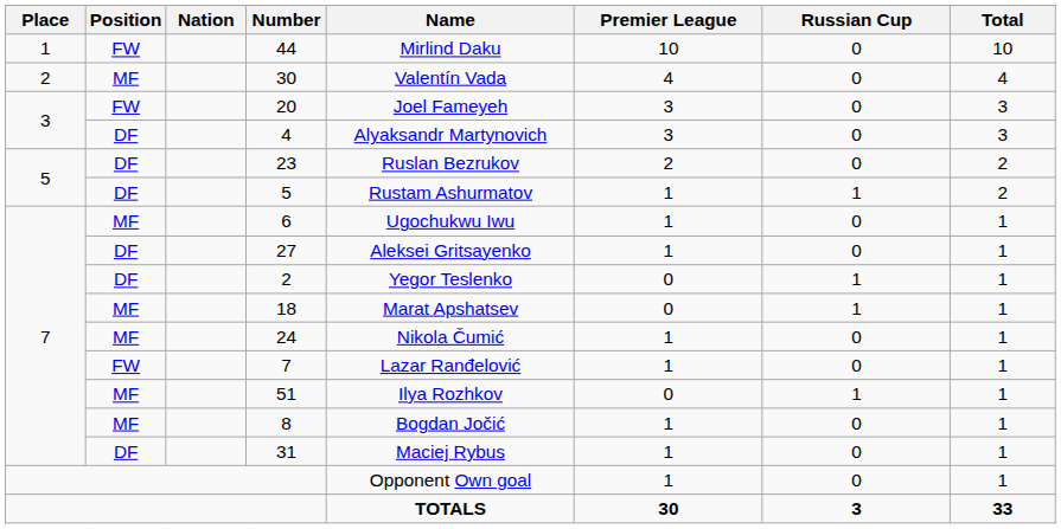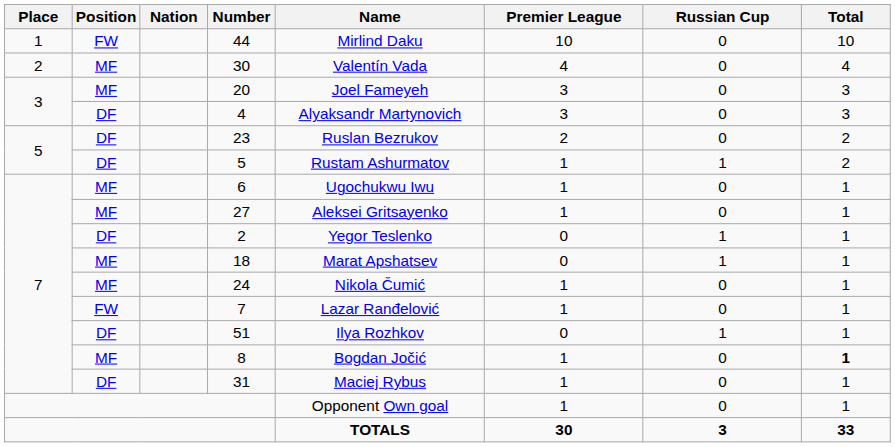20 | Position: FW -> MF
27 | Position: DF -> MF
51 | Position: MF -> DF
8 | Total: normal -> bold
